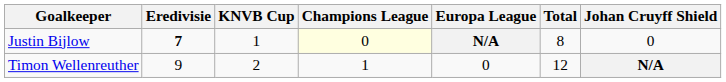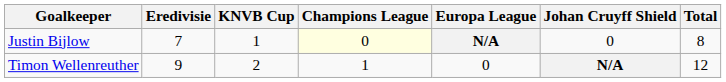columns swapped: Johan Cruyff Shield <-> Total
Justin Bijlow | Eredivisie: bold -> normal
